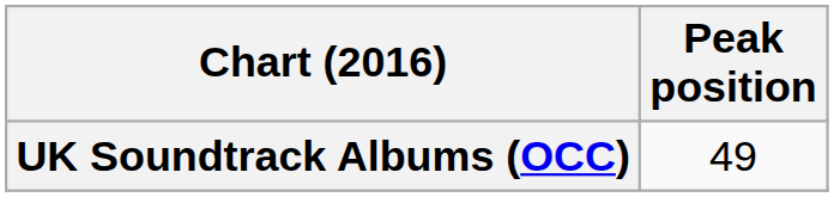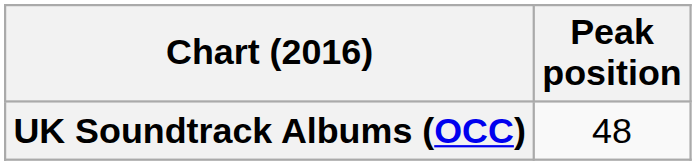UK Soundtrack Albums (OCC) | Peak position: 49 -> 48
